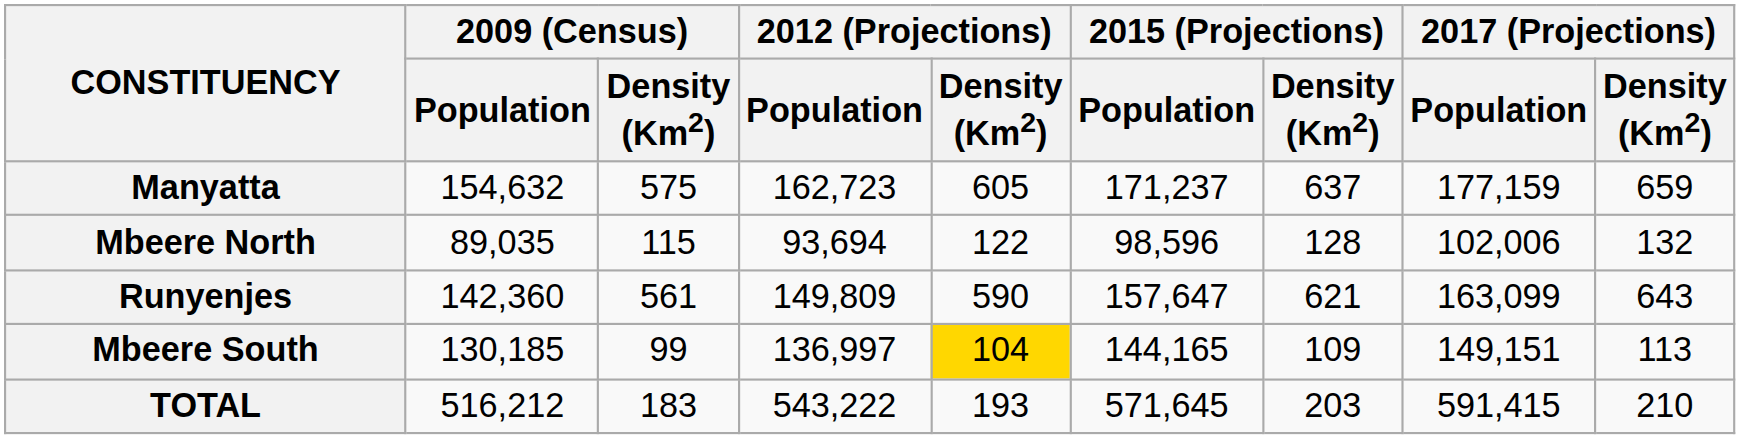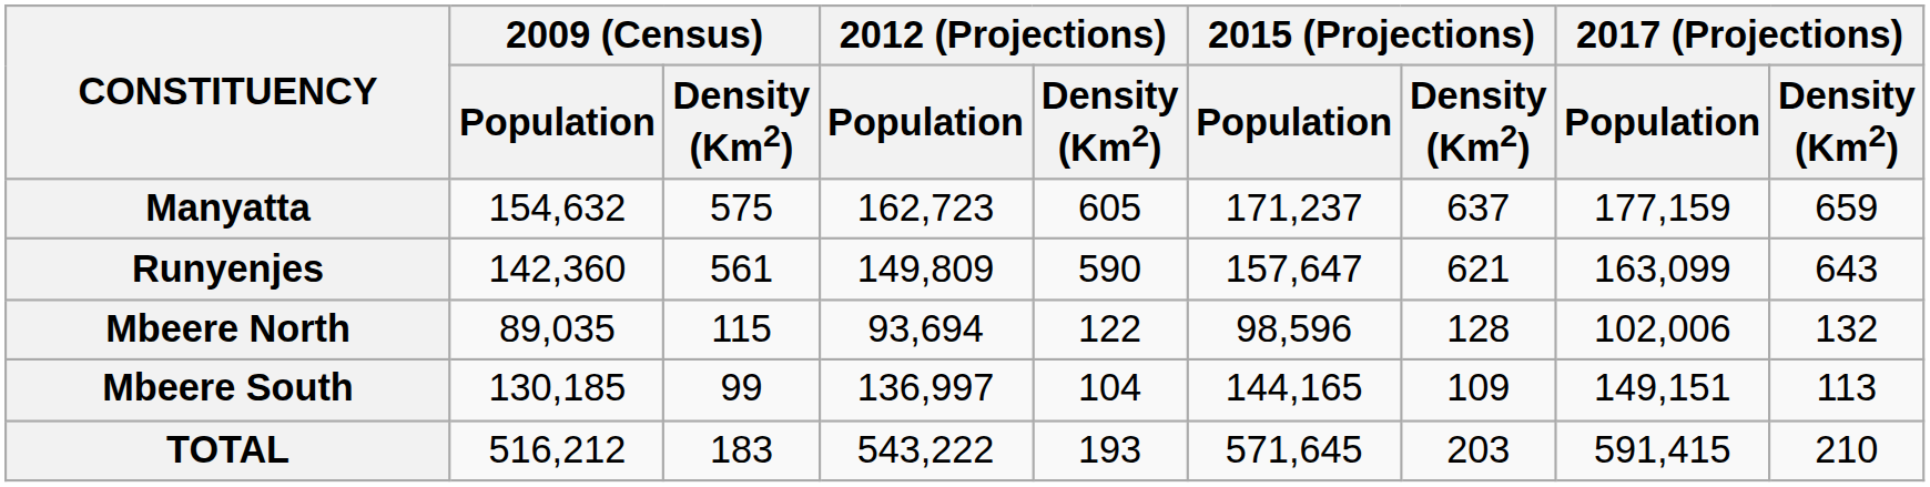rows swapped: Runyenjes <-> Mbeere North
Mbeere South | 2012 (Projections) / Density (Km2): gold background -> no background
